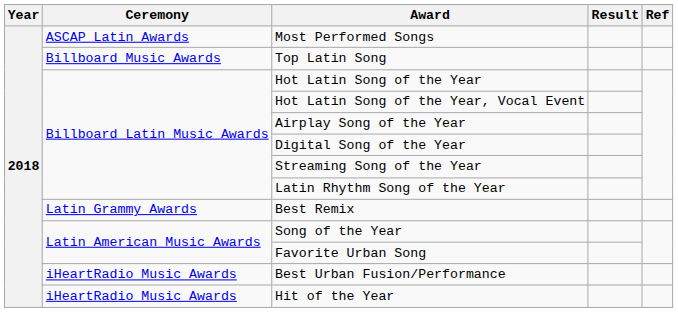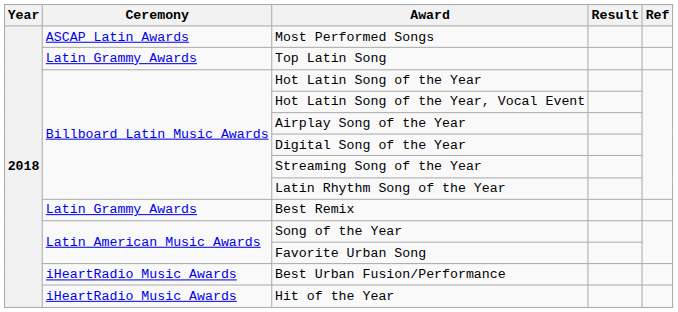Top Latin Song | Ceremony: Billboard Music Awards -> Latin Grammy Awards
